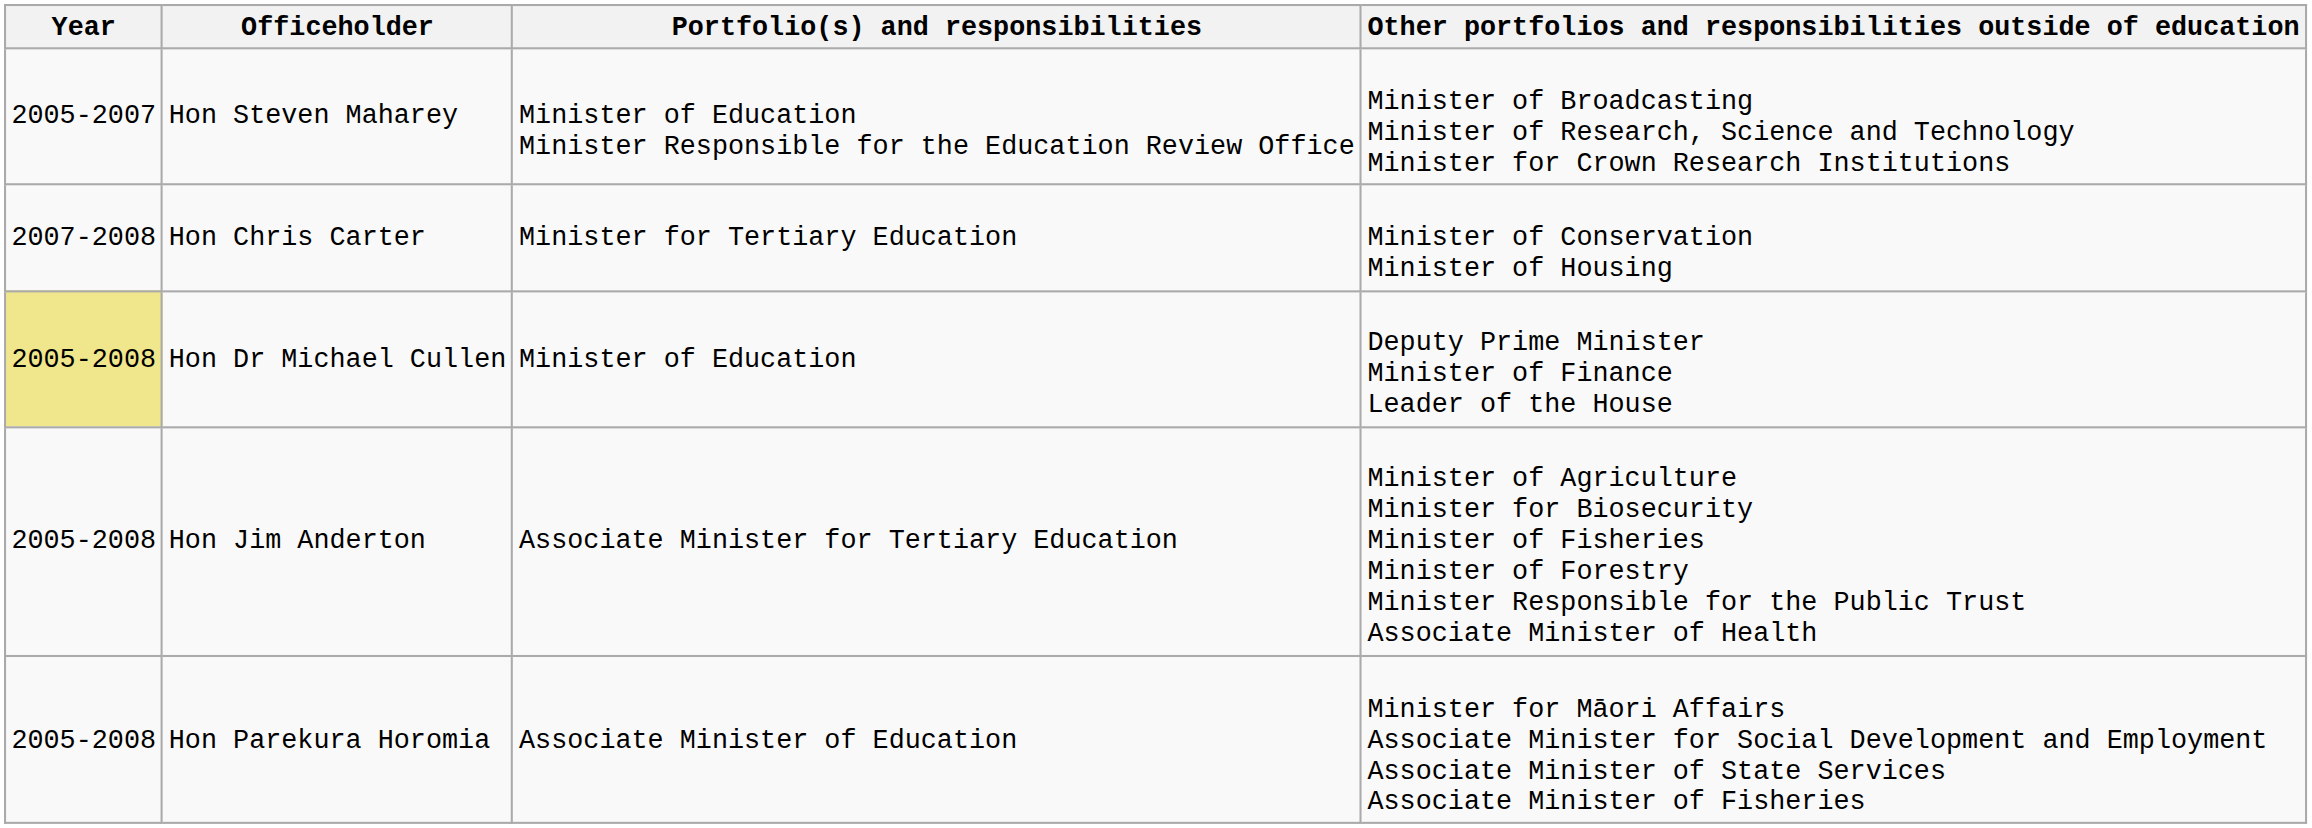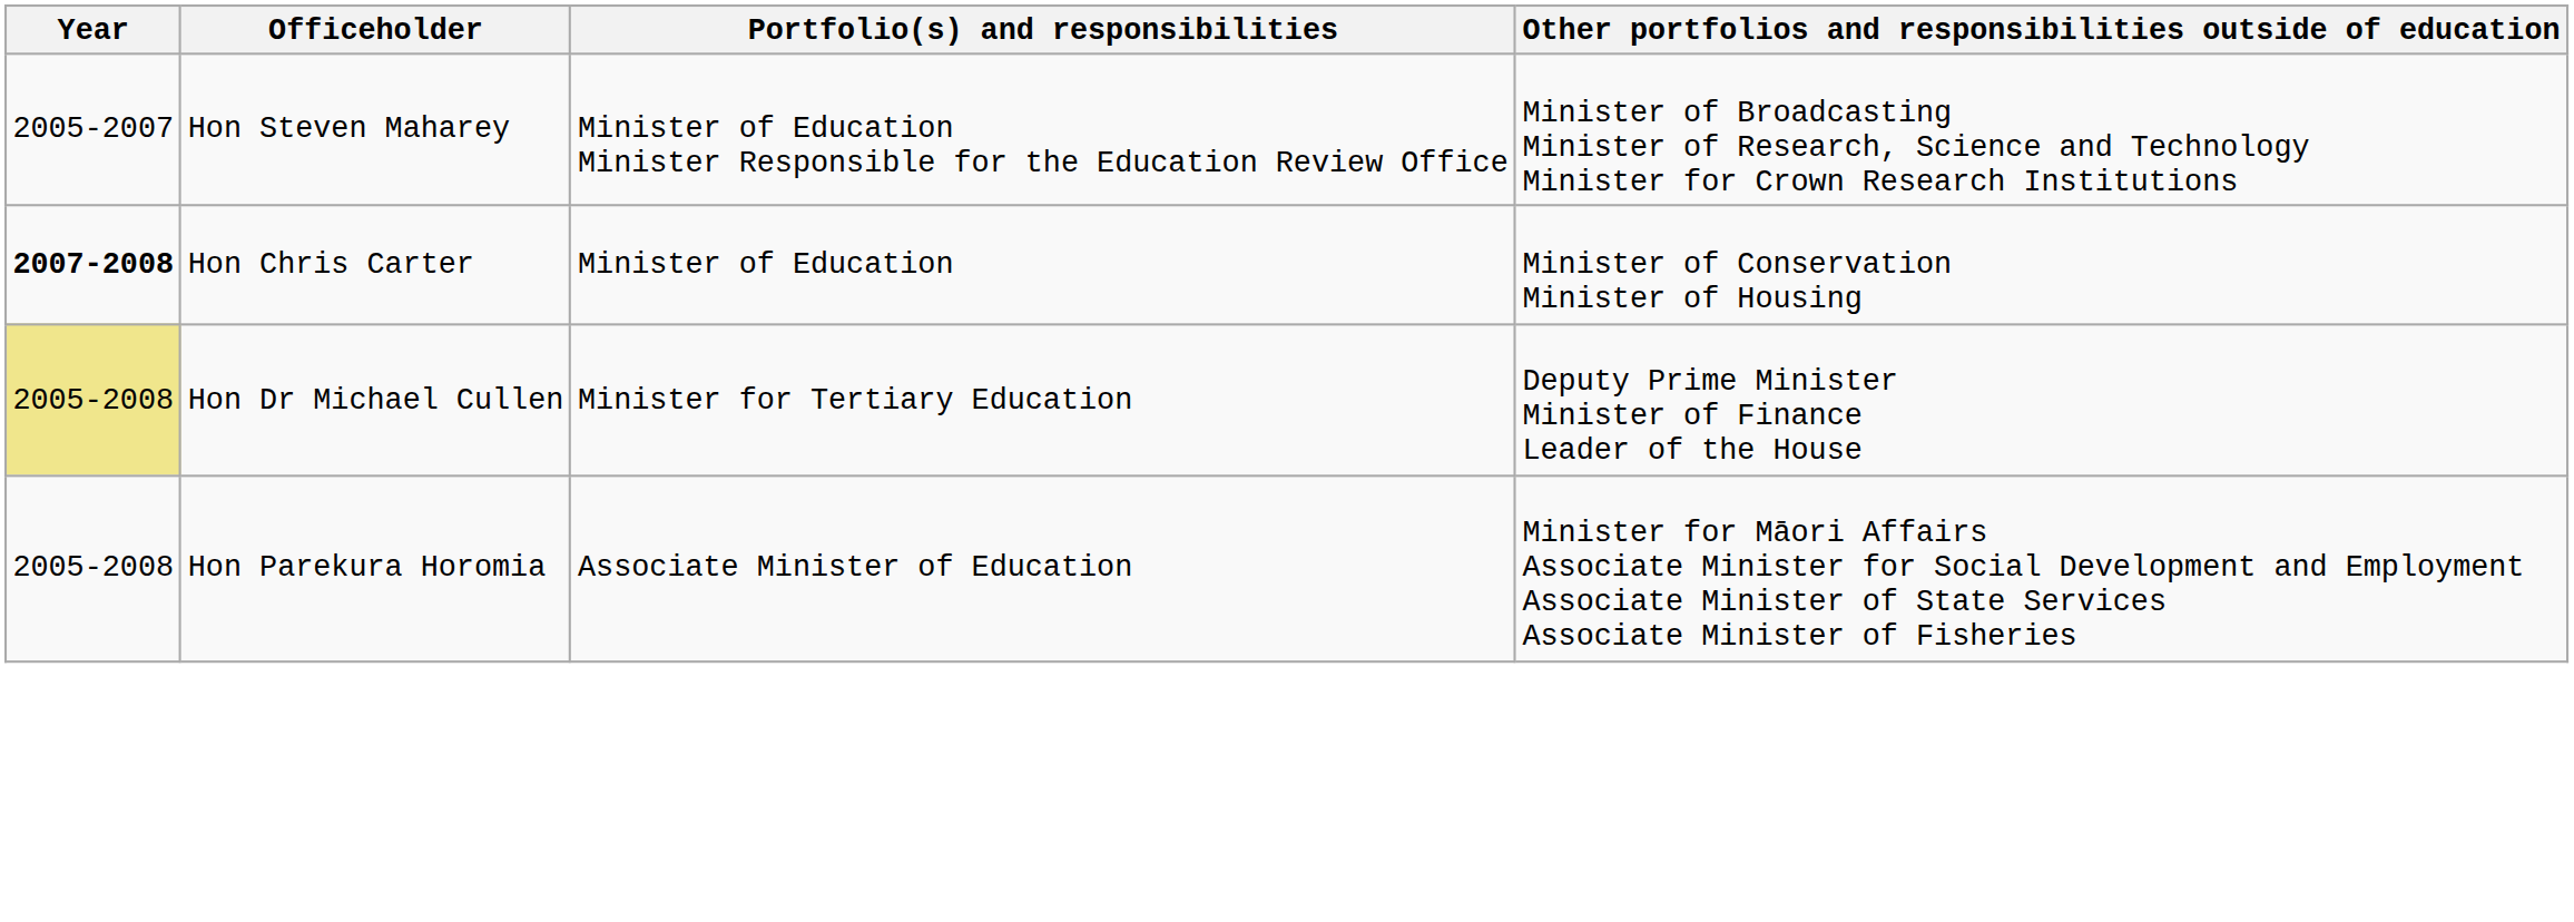Hon Chris Carter | Year: normal -> bold
Hon Chris Carter | Portfolio(s) and responsibilities: Minister for Tertiary Education -> Minister of Education
Hon Dr Michael Cullen | Portfolio(s) and responsibilities: Minister of Education -> Minister for Tertiary Education
- row: 2005-2008 | Hon Jim Anderton | Associate Minister for Tertiary Education | Minister of Agriculture Minister for Biosecurity Minister of Fisheries Minister of Forestry Minister Responsible for the Public Trust Associate Minister of Health
